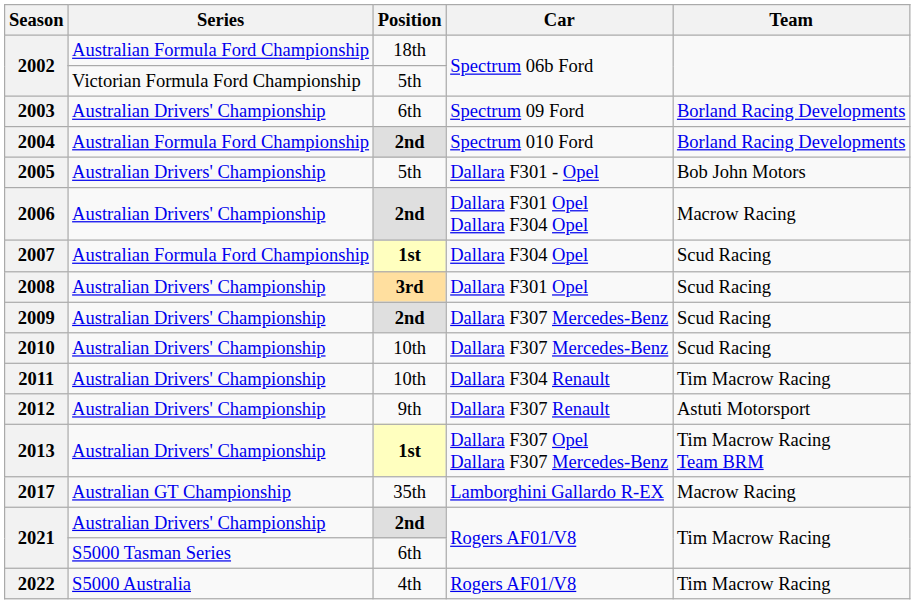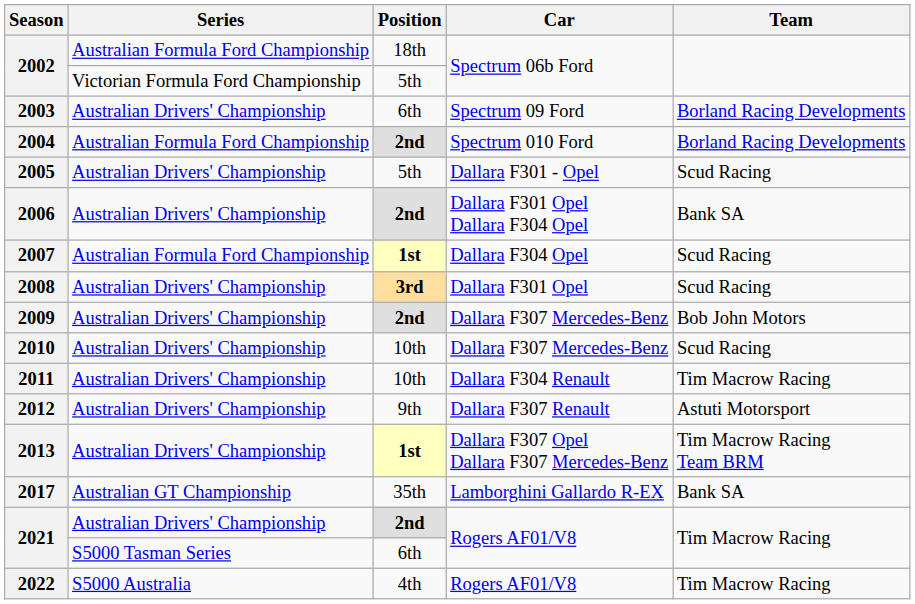2005 | Team: Bob John Motors -> Scud Racing
2006 | Team: Macrow Racing -> Bank SA
2009 | Team: Scud Racing -> Bob John Motors
2017 | Team: Macrow Racing -> Bank SA
